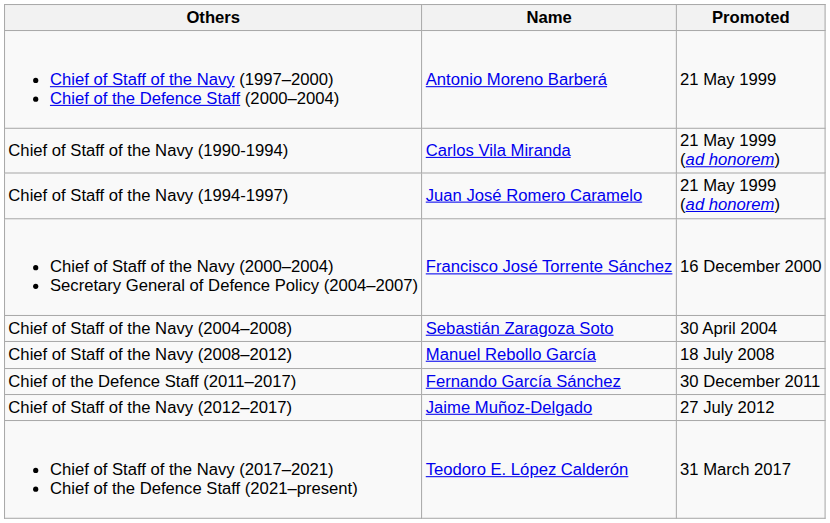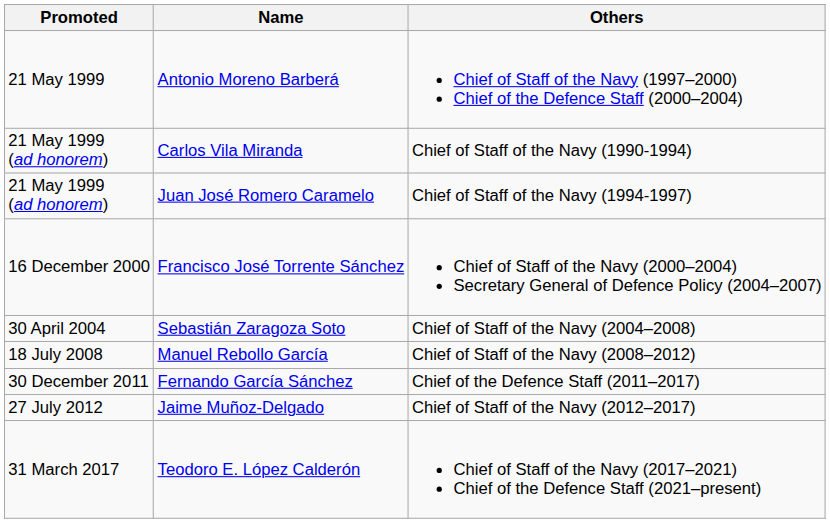columns swapped: Promoted <-> Others
